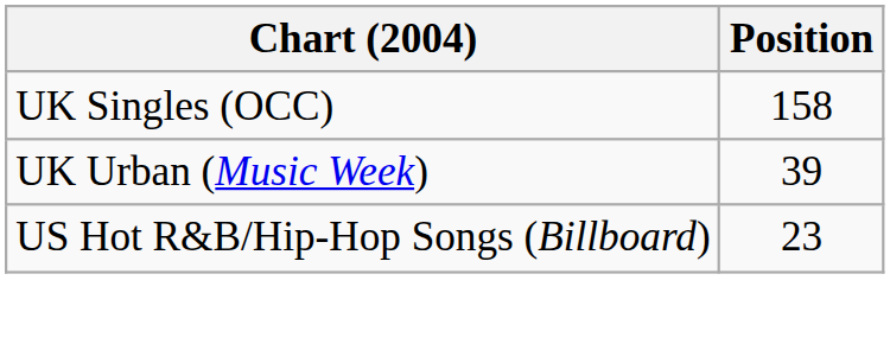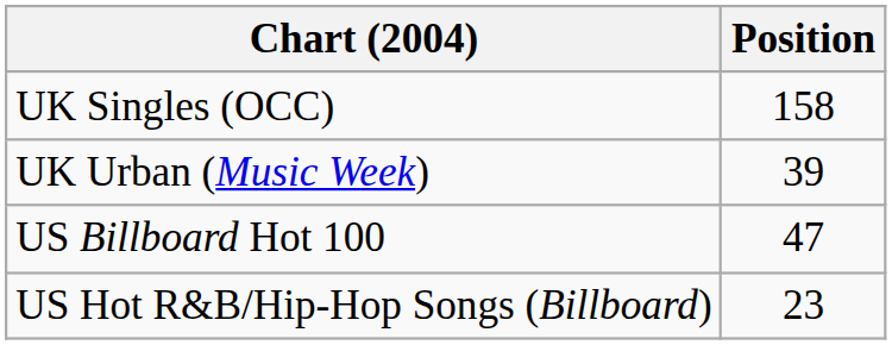+ row: US Billboard Hot 100 | 47
